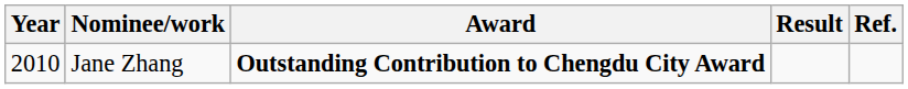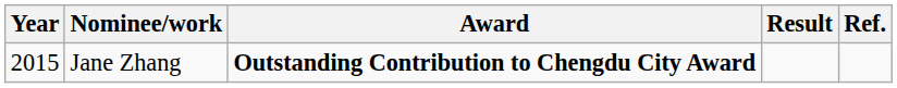Jane Zhang | Year: 2010 -> 2015
